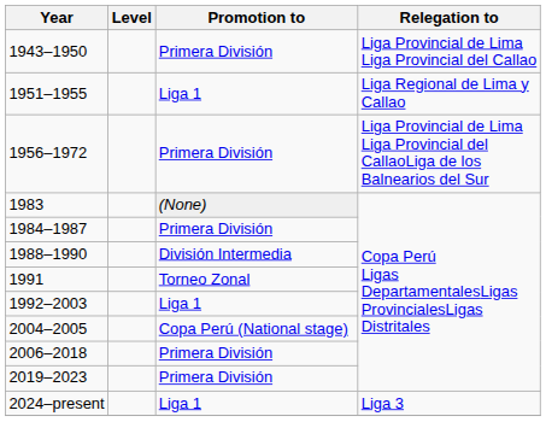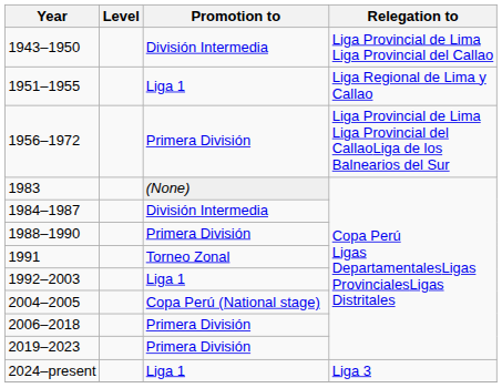1943–1950 | Promotion to: Primera División -> División Intermedia
1984–1987 | Promotion to: Primera División -> División Intermedia
1988–1990 | Promotion to: División Intermedia -> Primera División
